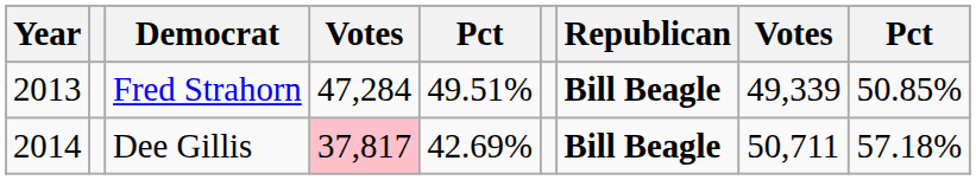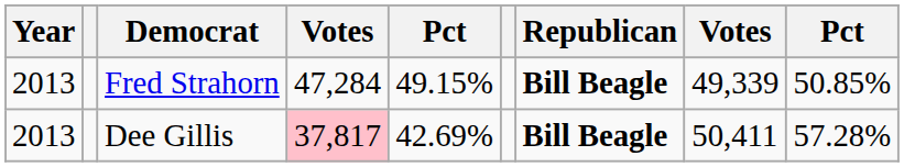Fred Strahorn | column 5: 49.51% -> 49.15%
Dee Gillis | Year: 2014 -> 2013
Dee Gillis | column 8: 50,711 -> 50,411
Dee Gillis | column 9: 57.18% -> 57.28%
